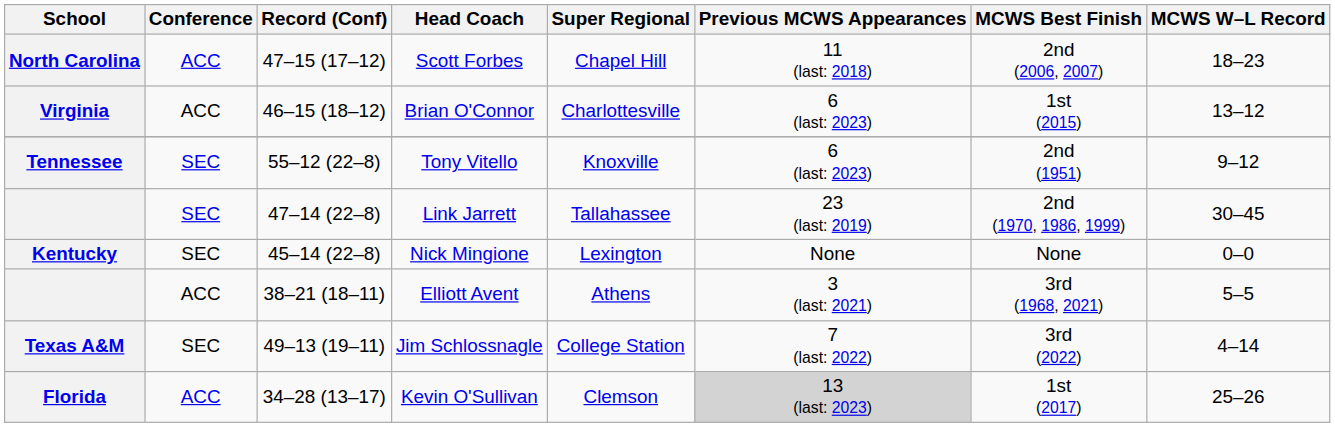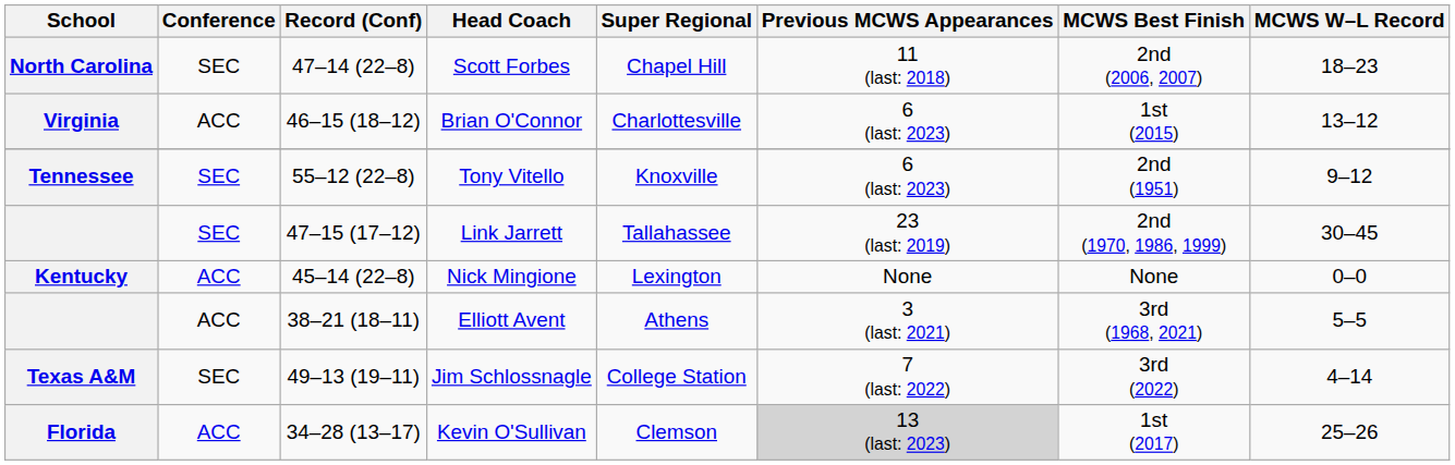Scott Forbes | Conference: ACC -> SEC
Scott Forbes | Record (Conf): 47–15 (17–12) -> 47–14 (22–8)
Link Jarrett | Record (Conf): 47–14 (22–8) -> 47–15 (17–12)
Nick Mingione | Conference: SEC -> ACC
